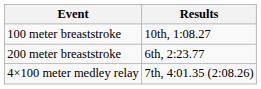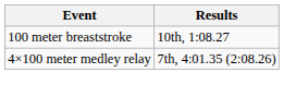- row: 200 meter breaststroke | 6th, 2:23.77
